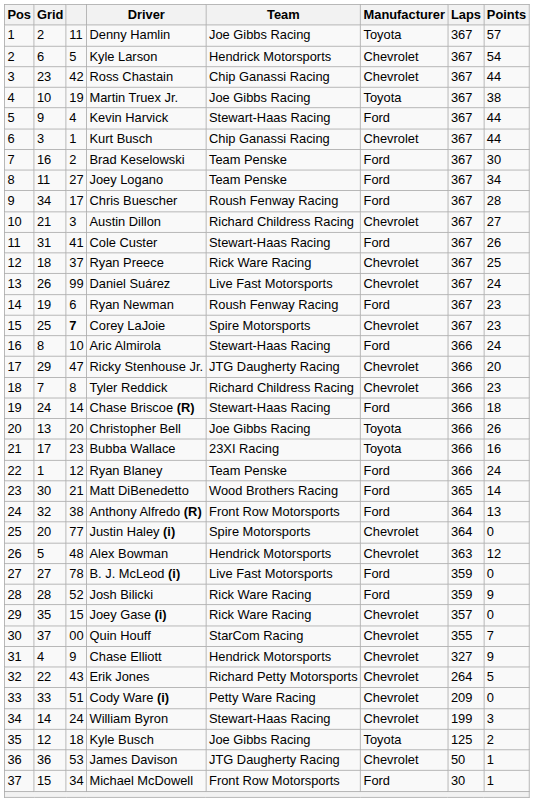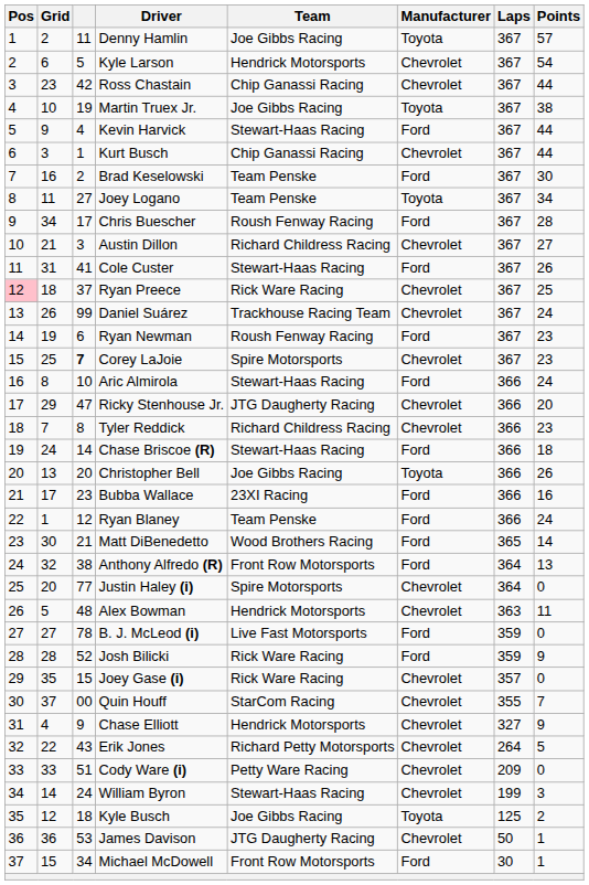Joey Logano | Manufacturer: Ford -> Toyota
Ryan Preece | Pos: no background -> pink background
Daniel Suárez | Team: Live Fast Motorsports -> Trackhouse Racing Team
Bubba Wallace | Manufacturer: Toyota -> Ford
Alex Bowman | Points: 12 -> 11
